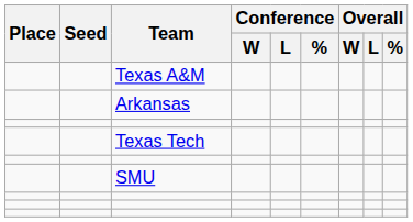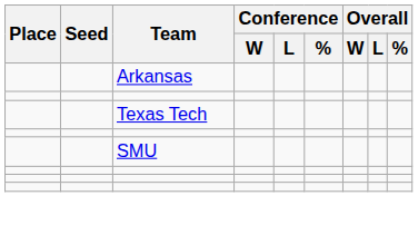- row: Texas A&M
